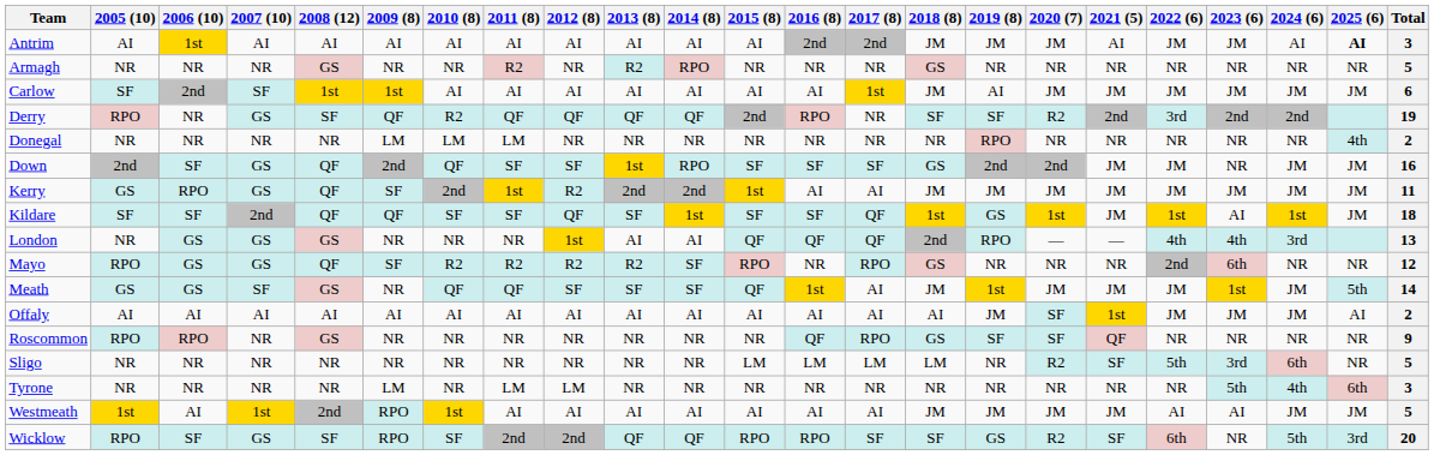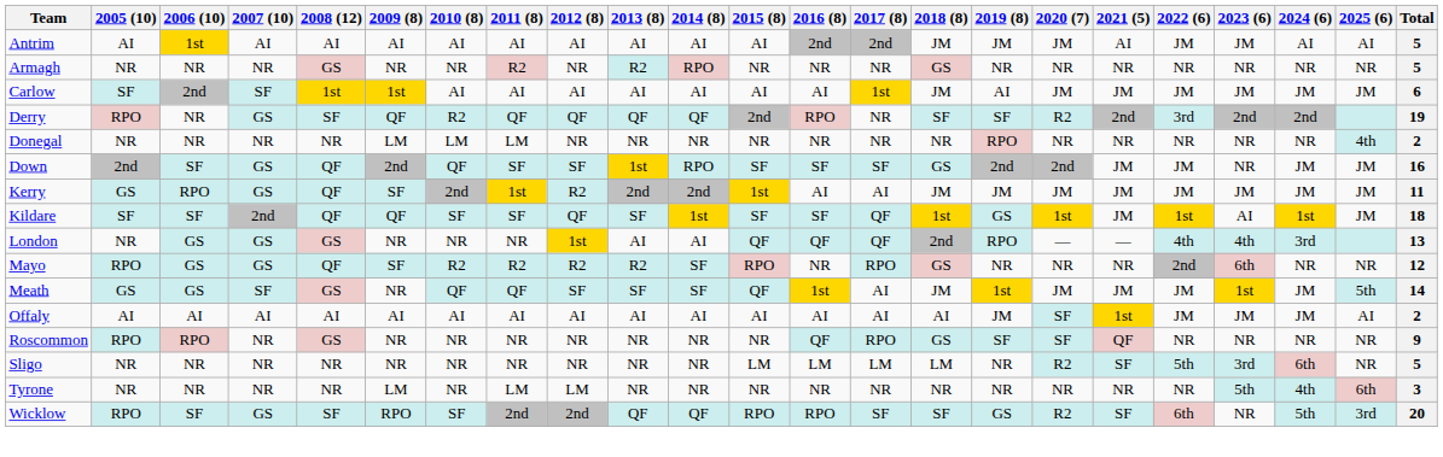Antrim | 2025 (6): bold -> normal
Antrim | Total: 3 -> 5
- row: Westmeath | 1st | AI | 1st | 2nd | RPO | 1st | AI | AI | AI | AI | AI | AI | AI | JM | JM | JM | JM | AI | AI | JM | JM | 5
